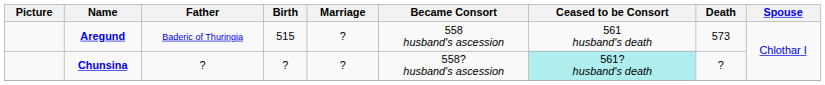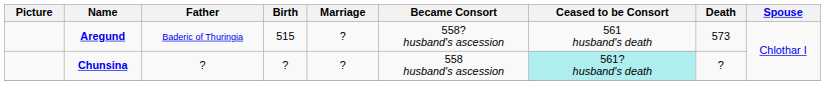Aregund | Became Consort: 558 husband's ascession -> 558? husband's ascession
Chunsina | Became Consort: 558? husband's ascession -> 558 husband's ascession
